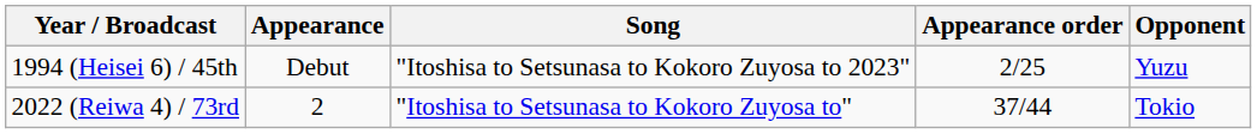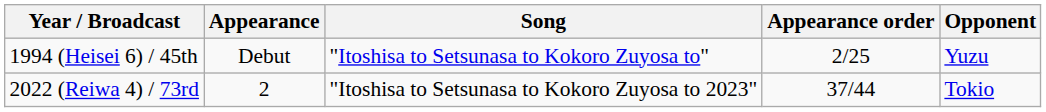1994 (Heisei 6) / 45th | Song: "Itoshisa to Setsunasa to Kokoro Zuyosa to 2023" -> "Itoshisa to Setsunasa to Kokoro Zuyosa to"
2022 (Reiwa 4) / 73rd | Song: "Itoshisa to Setsunasa to Kokoro Zuyosa to" -> "Itoshisa to Setsunasa to Kokoro Zuyosa to 2023"
